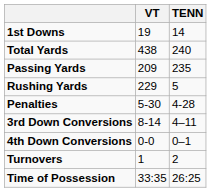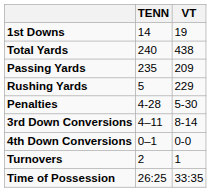columns swapped: VT <-> TENN
